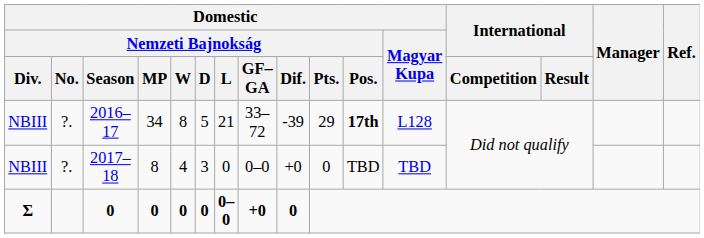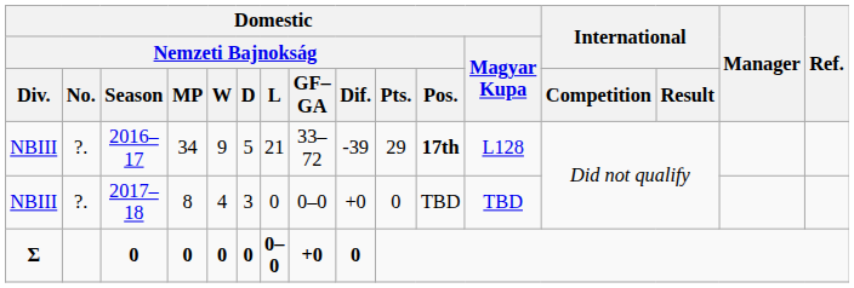2016–17 | Domestic / Nemzeti Bajnokság / W: 8 -> 9
